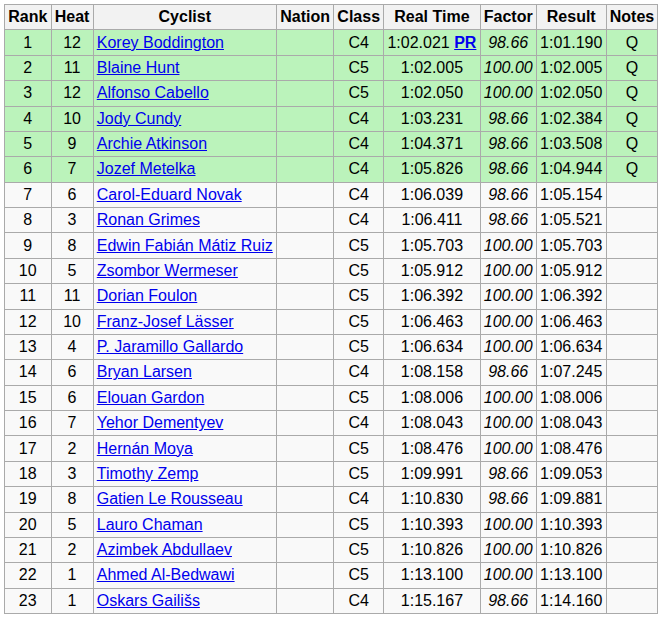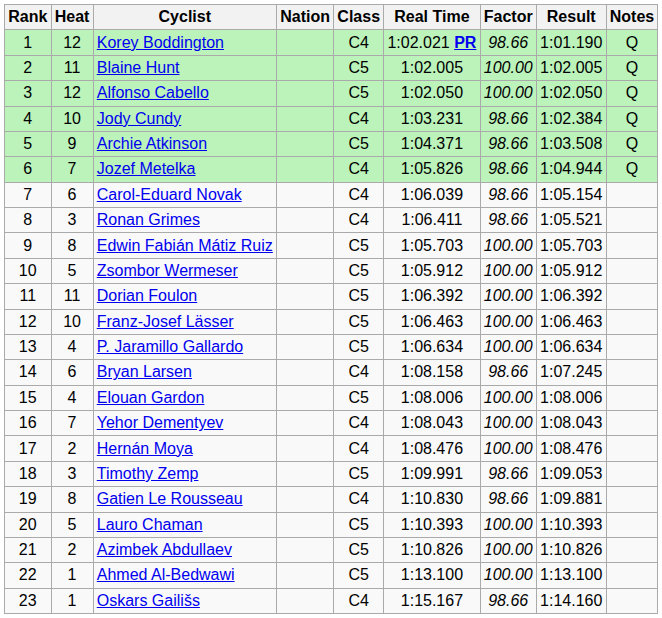Archie Atkinson | Class: C4 -> C5
Elouan Gardon | Heat: 6 -> 4
Hernán Moya | Class: C5 -> C4
